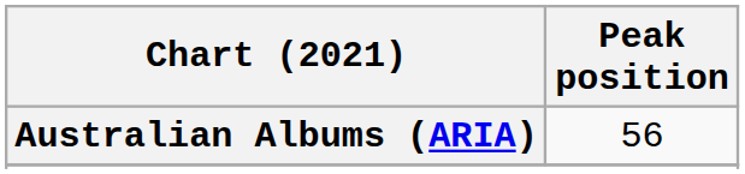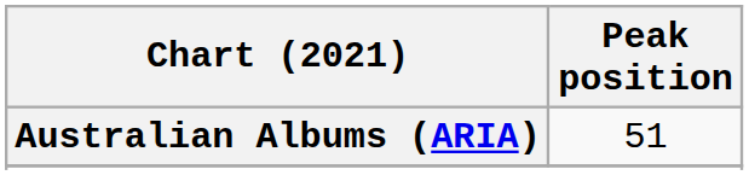Australian Albums (ARIA) | Peak position: 56 -> 51
